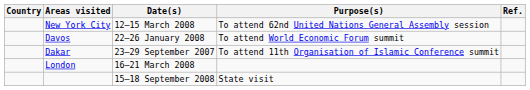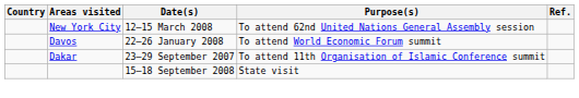- row: London | 16–21 March 2008
